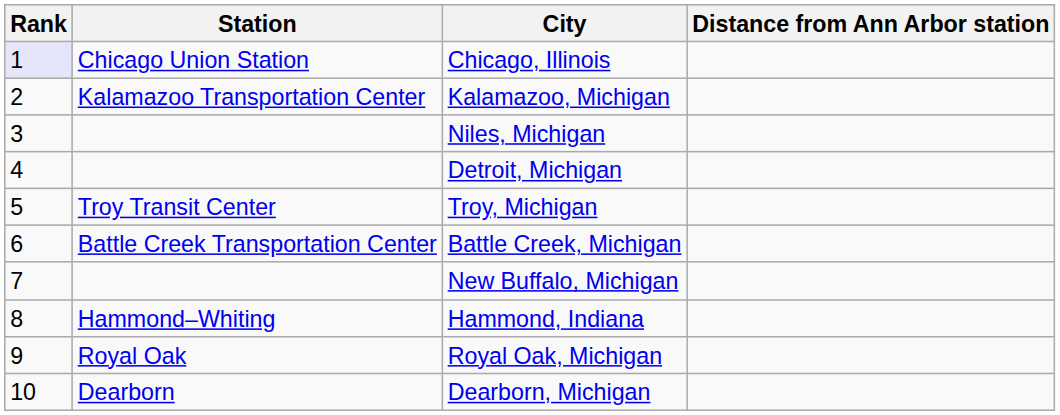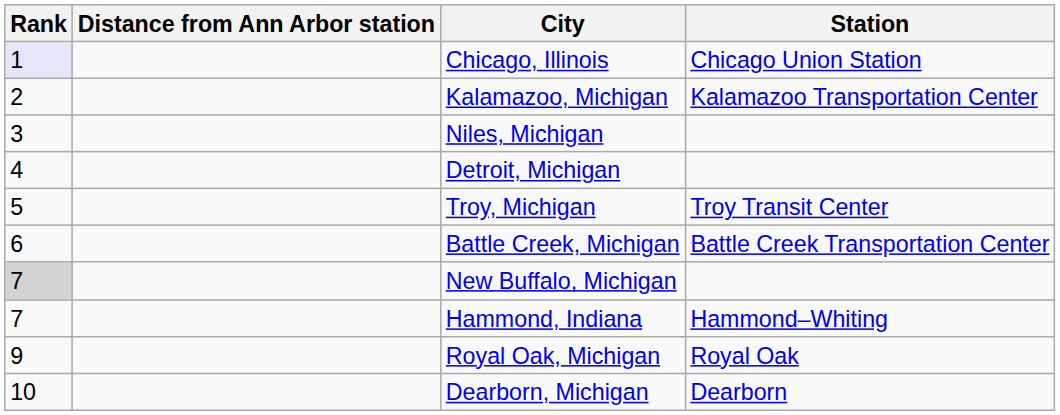columns swapped: Station <-> Distance from Ann Arbor station
New Buffalo, Michigan | Rank: no background -> lightgrey background
Hammond, Indiana | Rank: 8 -> 7
